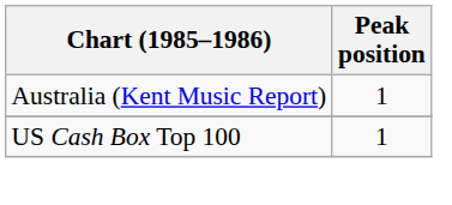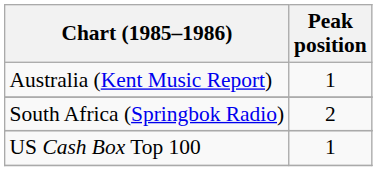+ row: South Africa (Springbok Radio) | 2
